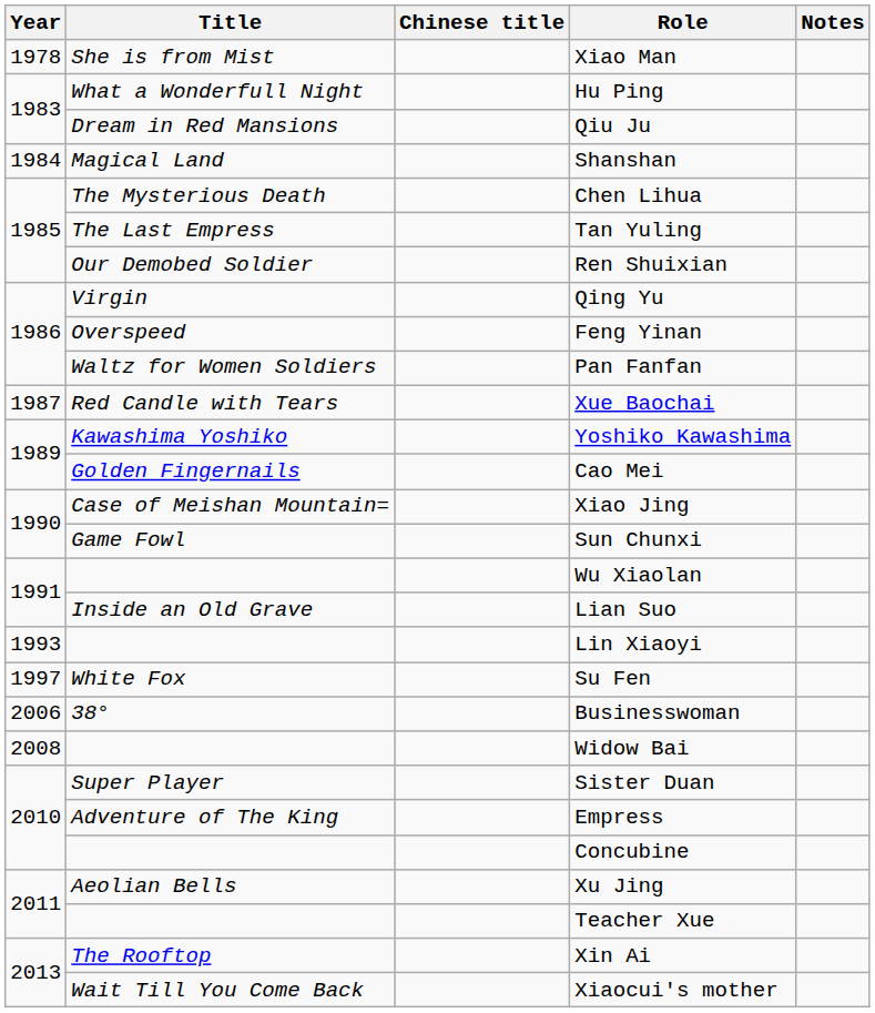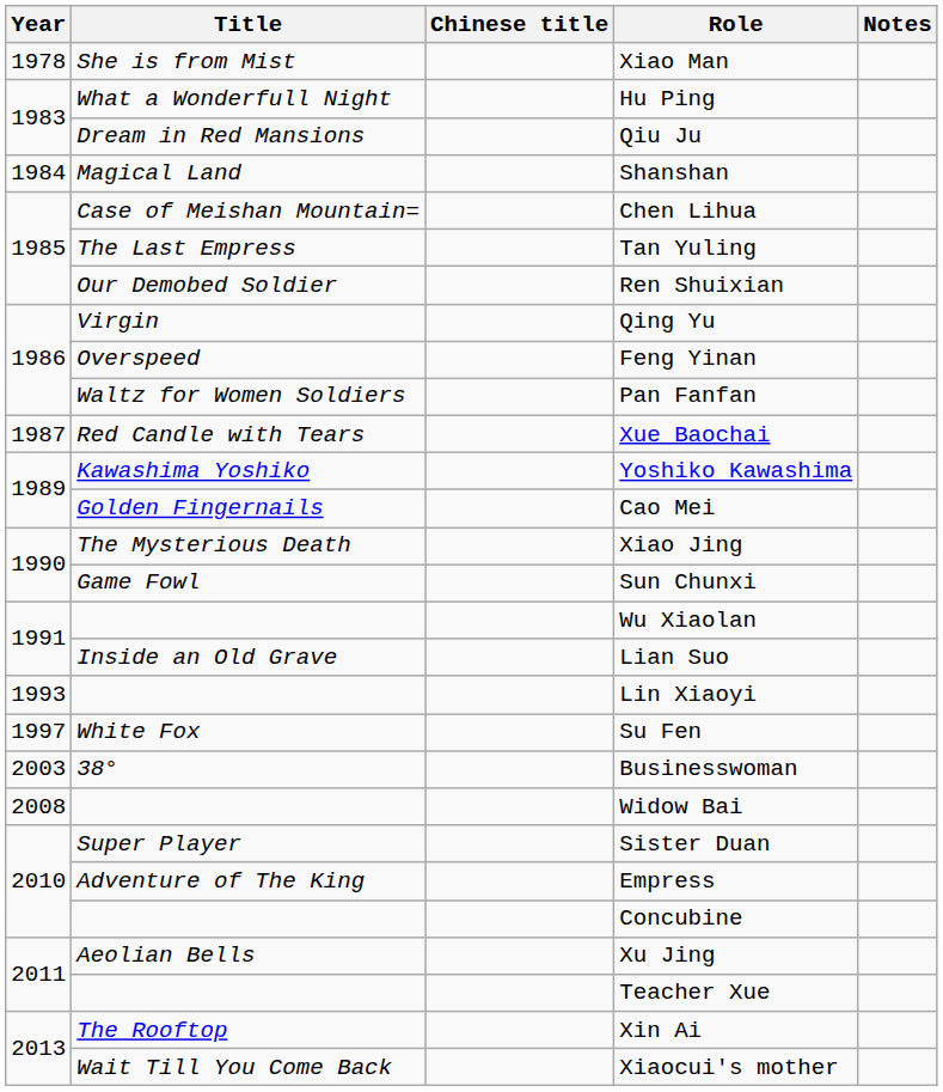Chen Lihua | Title: The Mysterious Death -> Case of Meishan Mountain=
Xiao Jing | Title: Case of Meishan Mountain= -> The Mysterious Death
Businesswoman | Year: 2006 -> 2003
